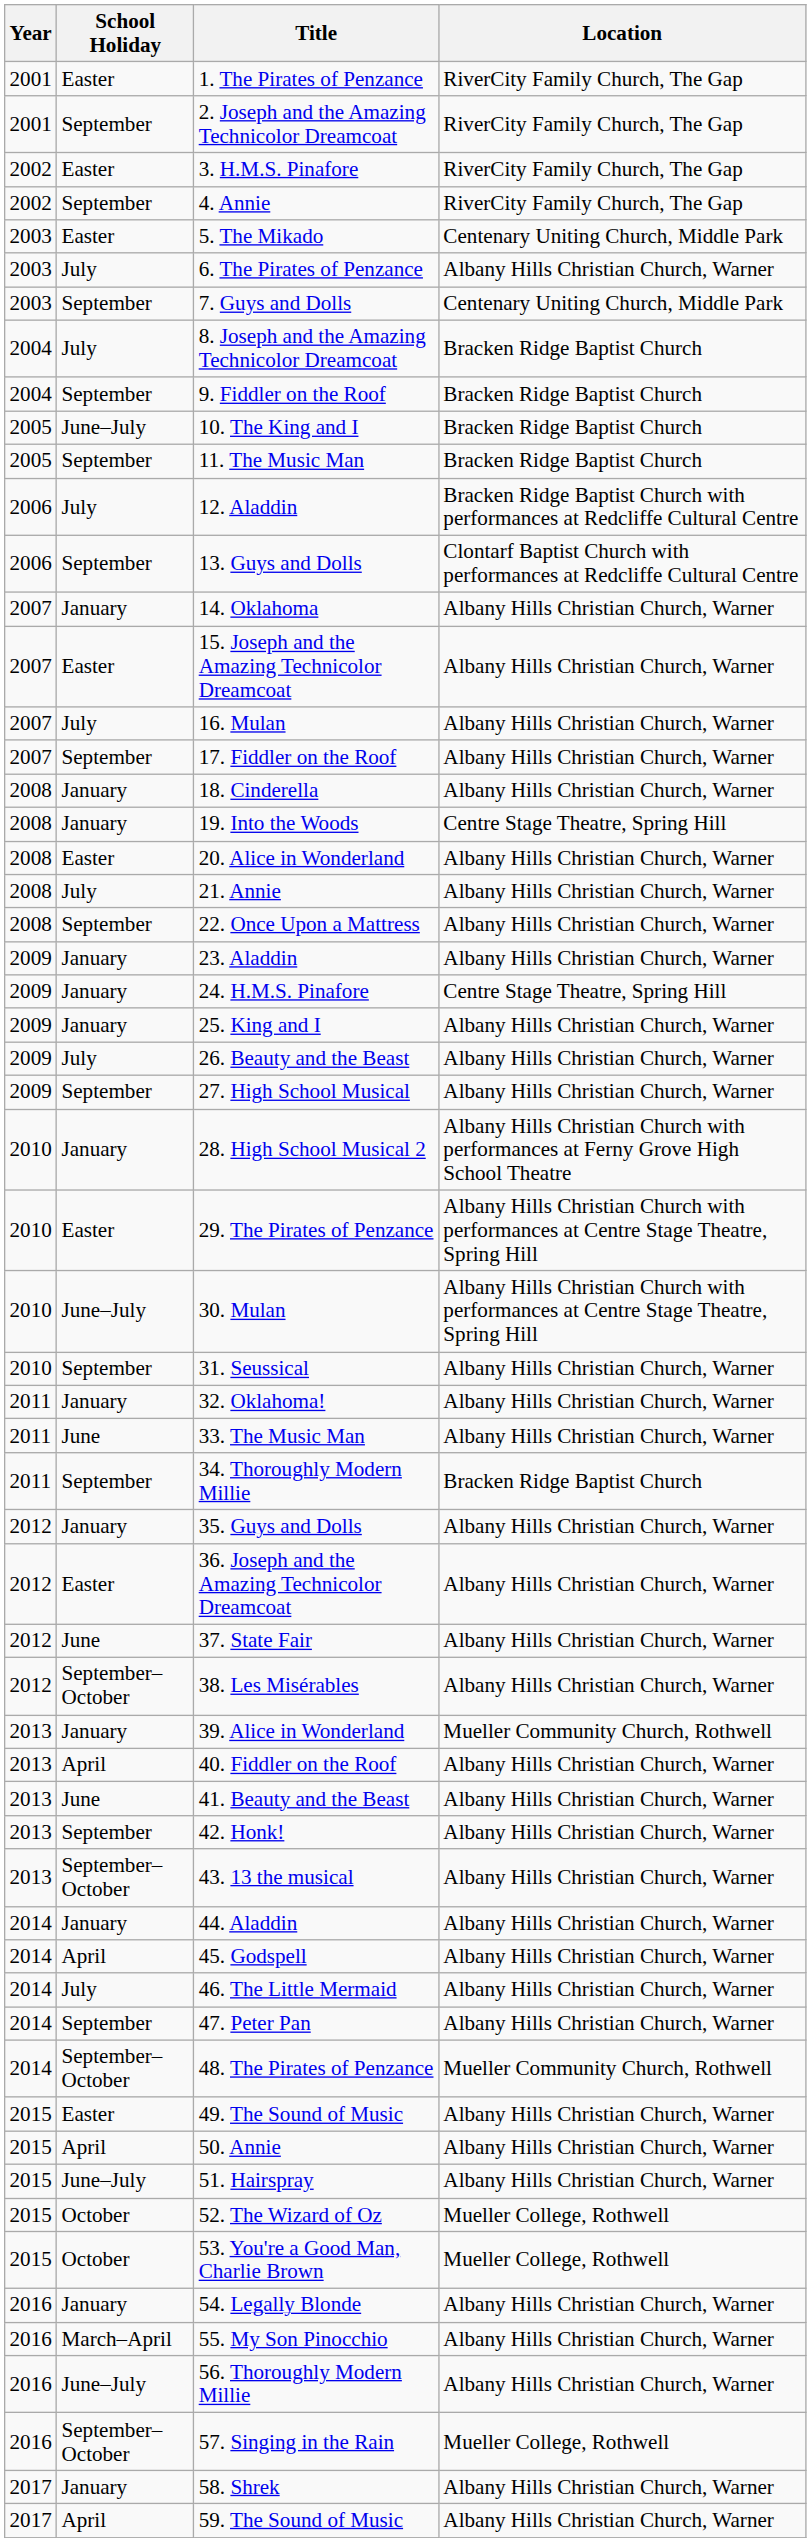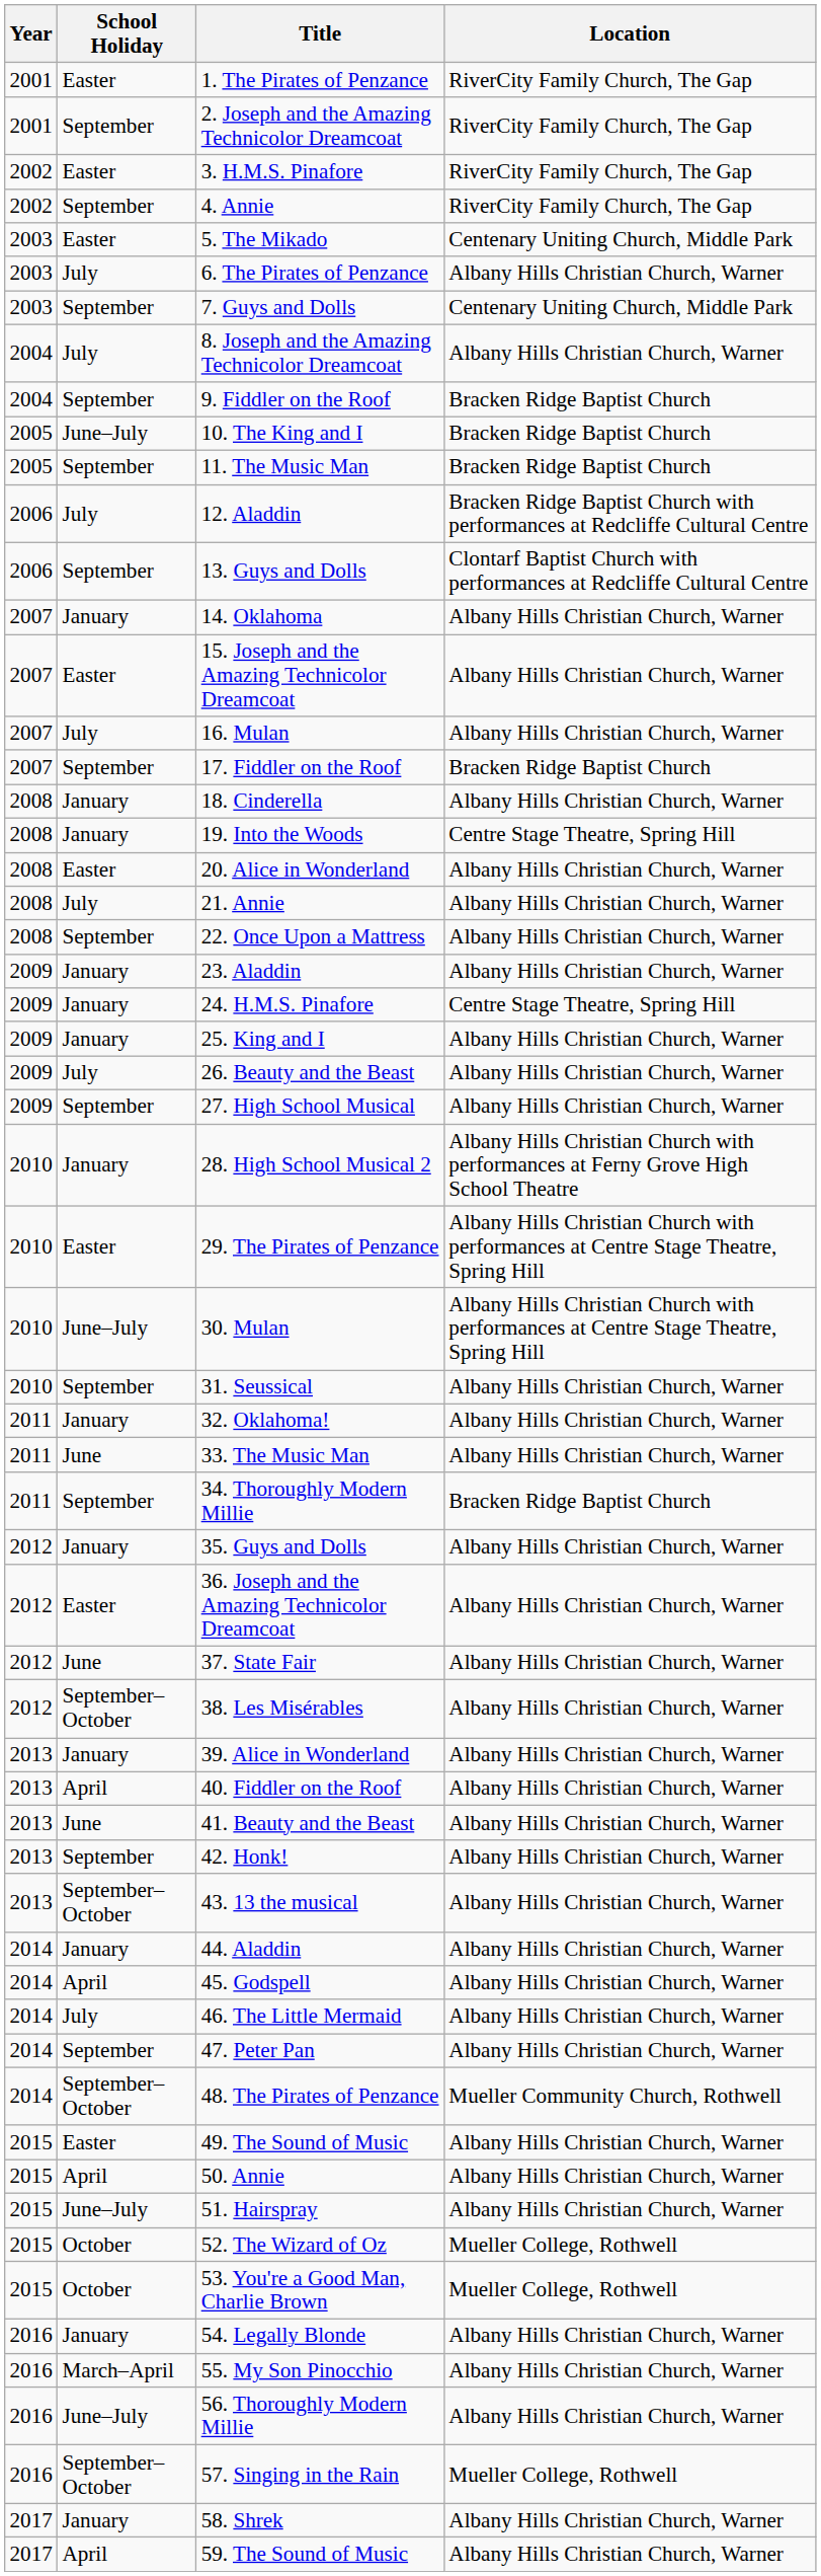8. Joseph and the Amazing Technicolor Dreamcoat | Location: Bracken Ridge Baptist Church -> Albany Hills Christian Church, Warner
17. Fiddler on the Roof | Location: Albany Hills Christian Church, Warner -> Bracken Ridge Baptist Church
39. Alice in Wonderland | Location: Mueller Community Church, Rothwell -> Albany Hills Christian Church, Warner
